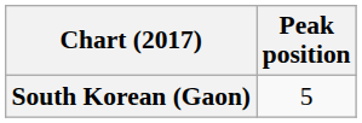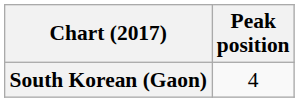South Korean (Gaon) | Peak position: 5 -> 4
